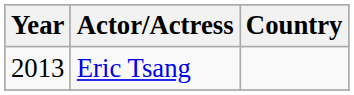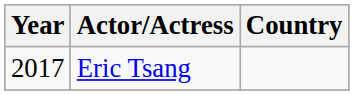Eric Tsang | Year: 2013 -> 2017
